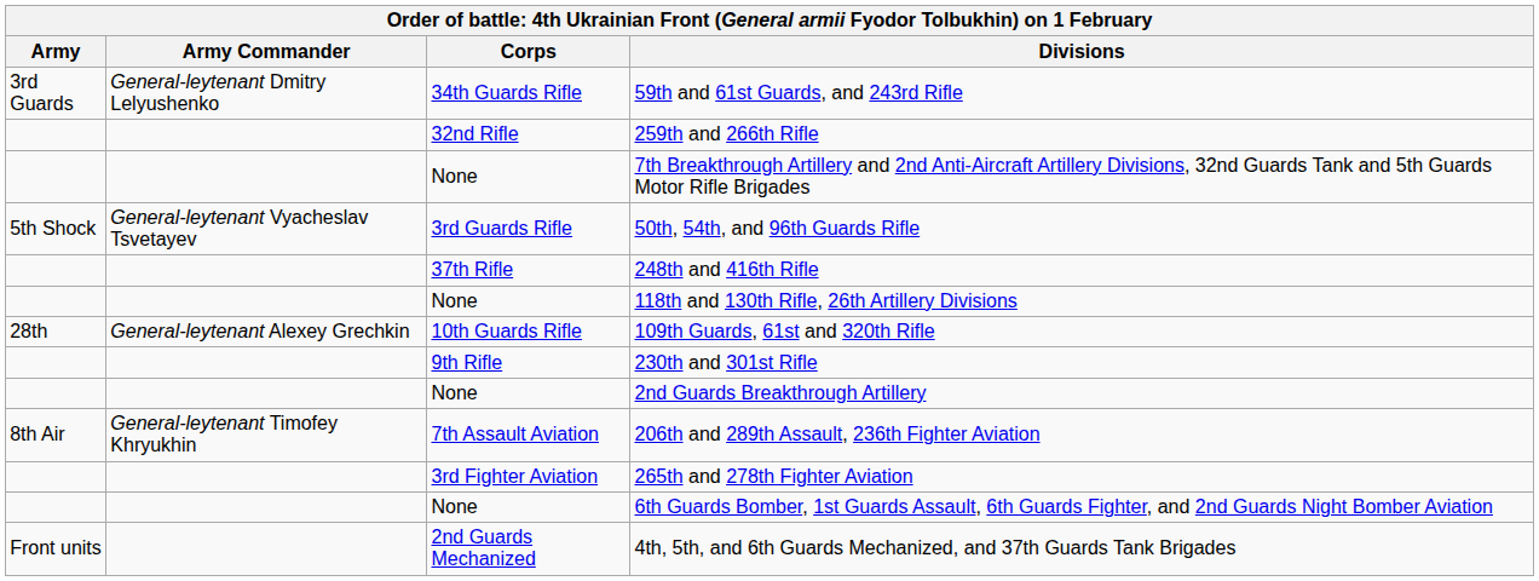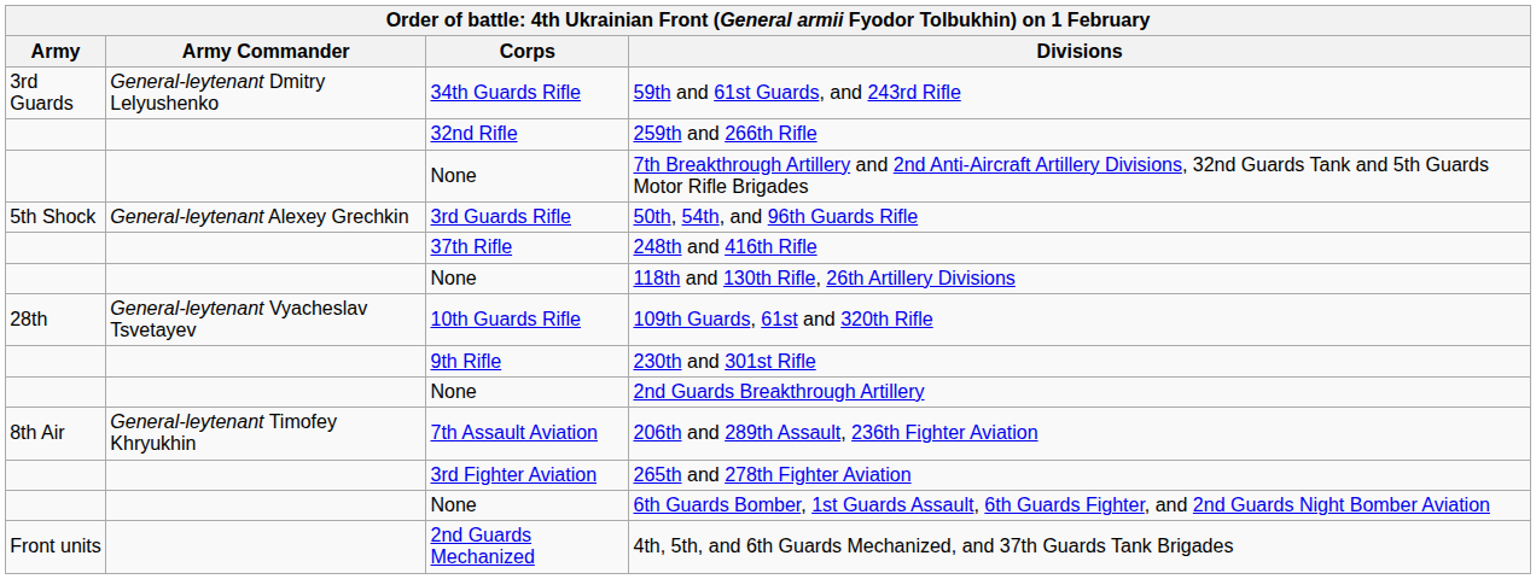50th, 54th, and 96th Guards Rifle | Army Commander: General-leytenant Vyacheslav Tsvetayev -> General-leytenant Alexey Grechkin
109th Guards, 61st and 320th Rifle | Army Commander: General-leytenant Alexey Grechkin -> General-leytenant Vyacheslav Tsvetayev
